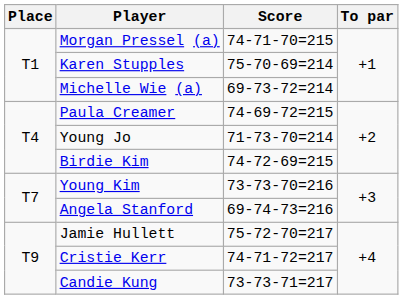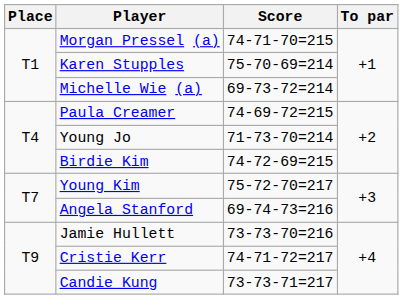Young Kim | Score: 73-73-70=216 -> 75-72-70=217
Jamie Hullett | Score: 75-72-70=217 -> 73-73-70=216
